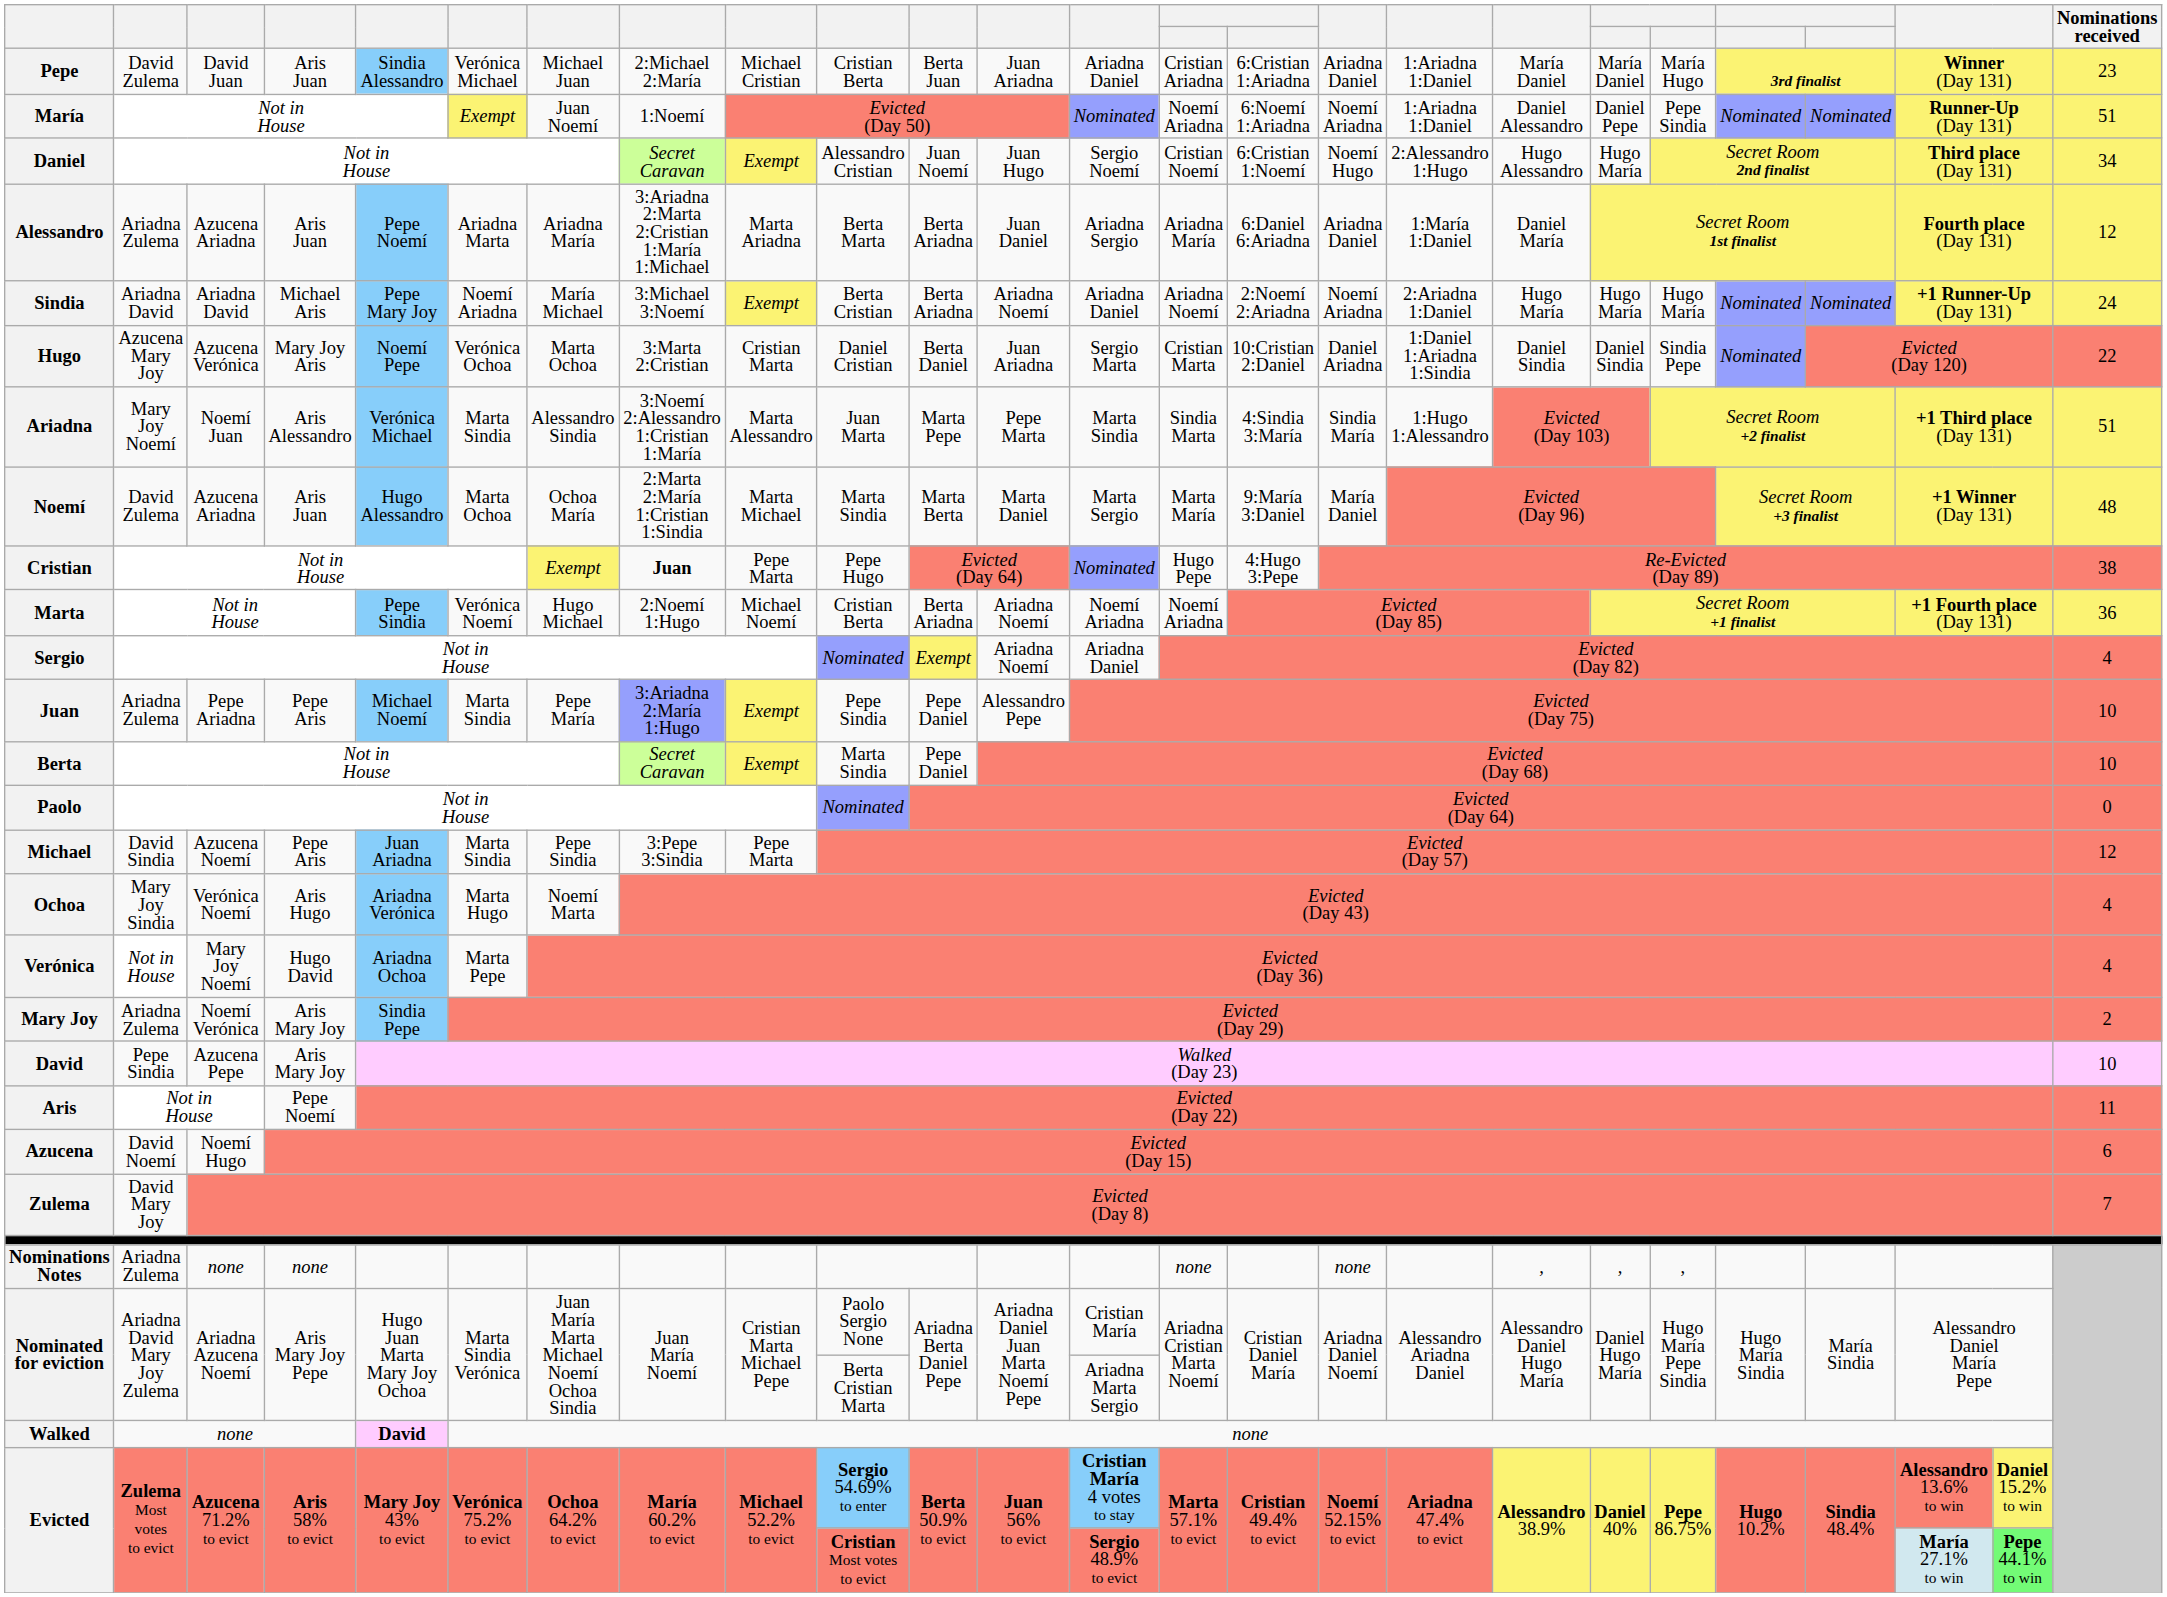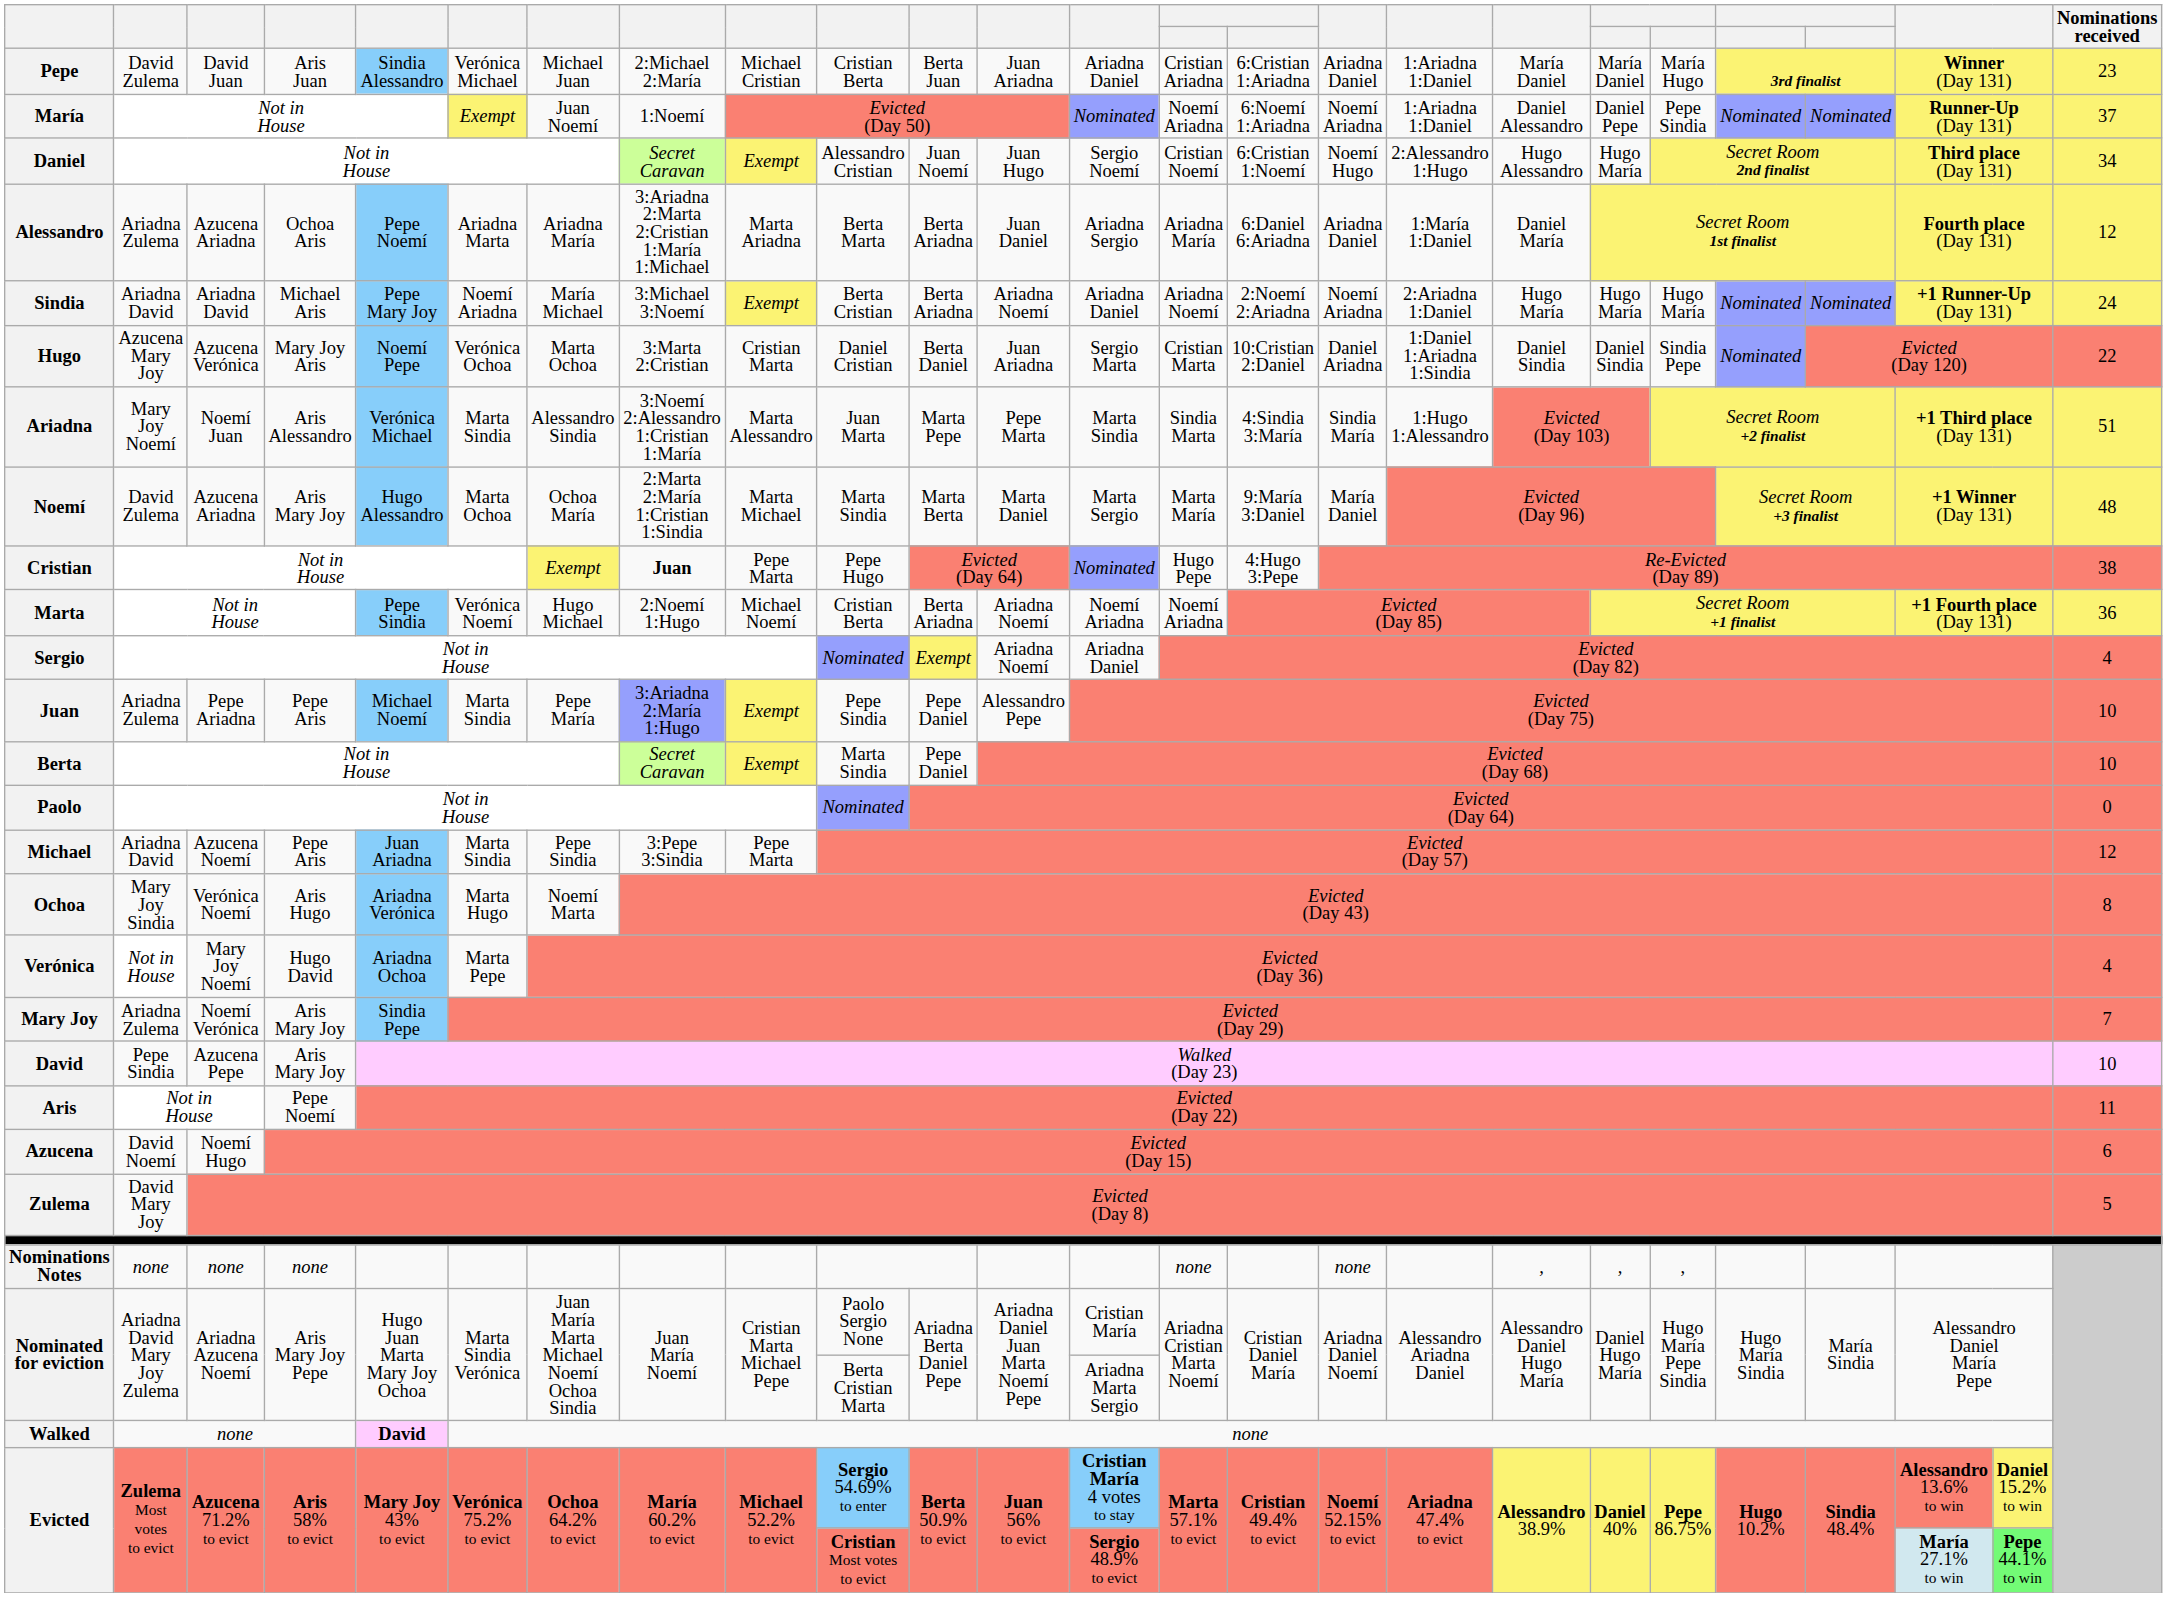María | Nominations received: 51 -> 37
Alessandro | column 4: Aris Juan -> Ochoa Aris
Noemí | column 4: Aris Juan -> Aris Mary Joy
Michael | column 2: David Sindia -> Ariadna David
Ochoa | Nominations received: 4 -> 8
Mary Joy | Nominations received: 2 -> 7
Zulema | Nominations received: 7 -> 5
Nominations Notes | column 2: Ariadna Zulema -> none
